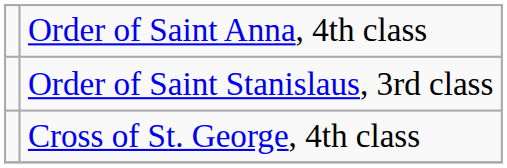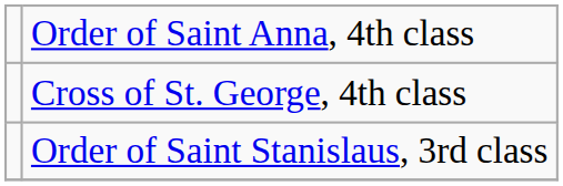rows swapped: Order of Saint Stanislaus, 3rd class <-> Cross of St. George, 4th class
